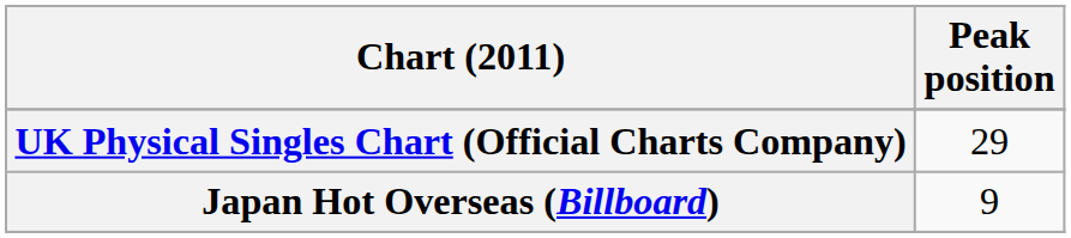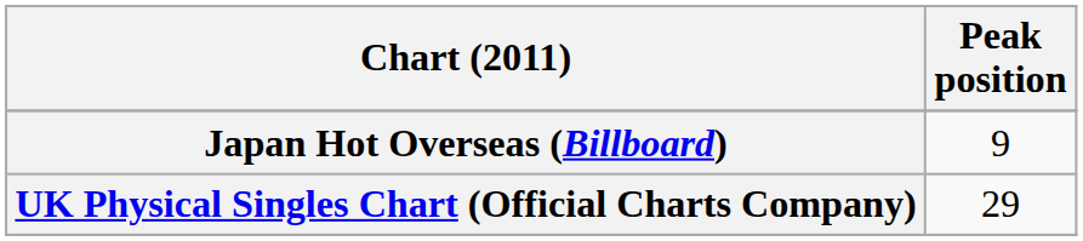rows swapped: Japan Hot Overseas (Billboard) <-> UK Physical Singles Chart (Official Charts Company)
